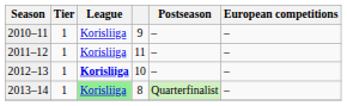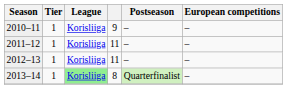2012–13 | League: bold -> normal
2012–13 | column 4: 10 -> 11
